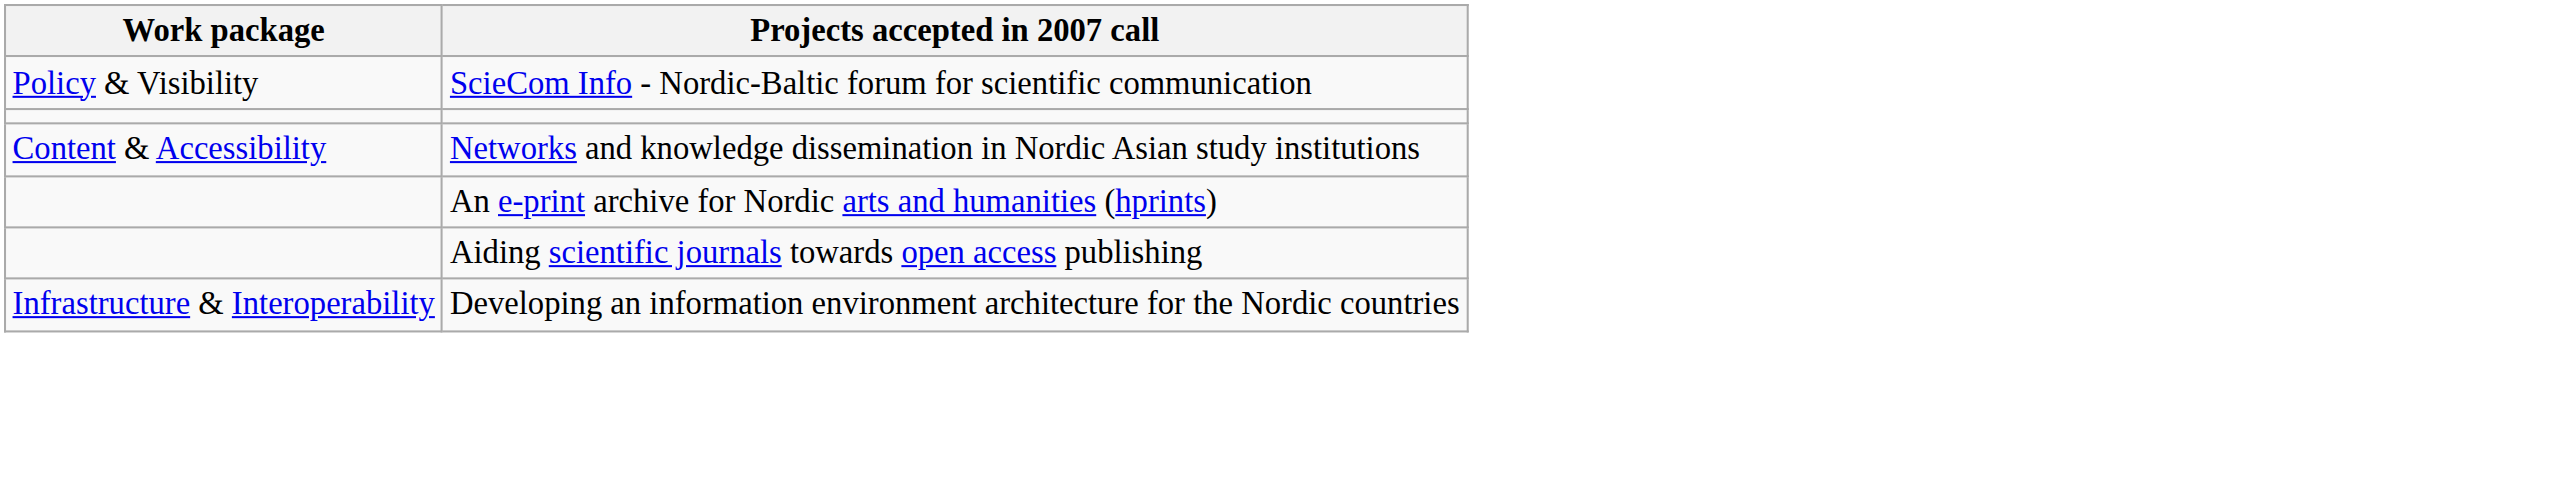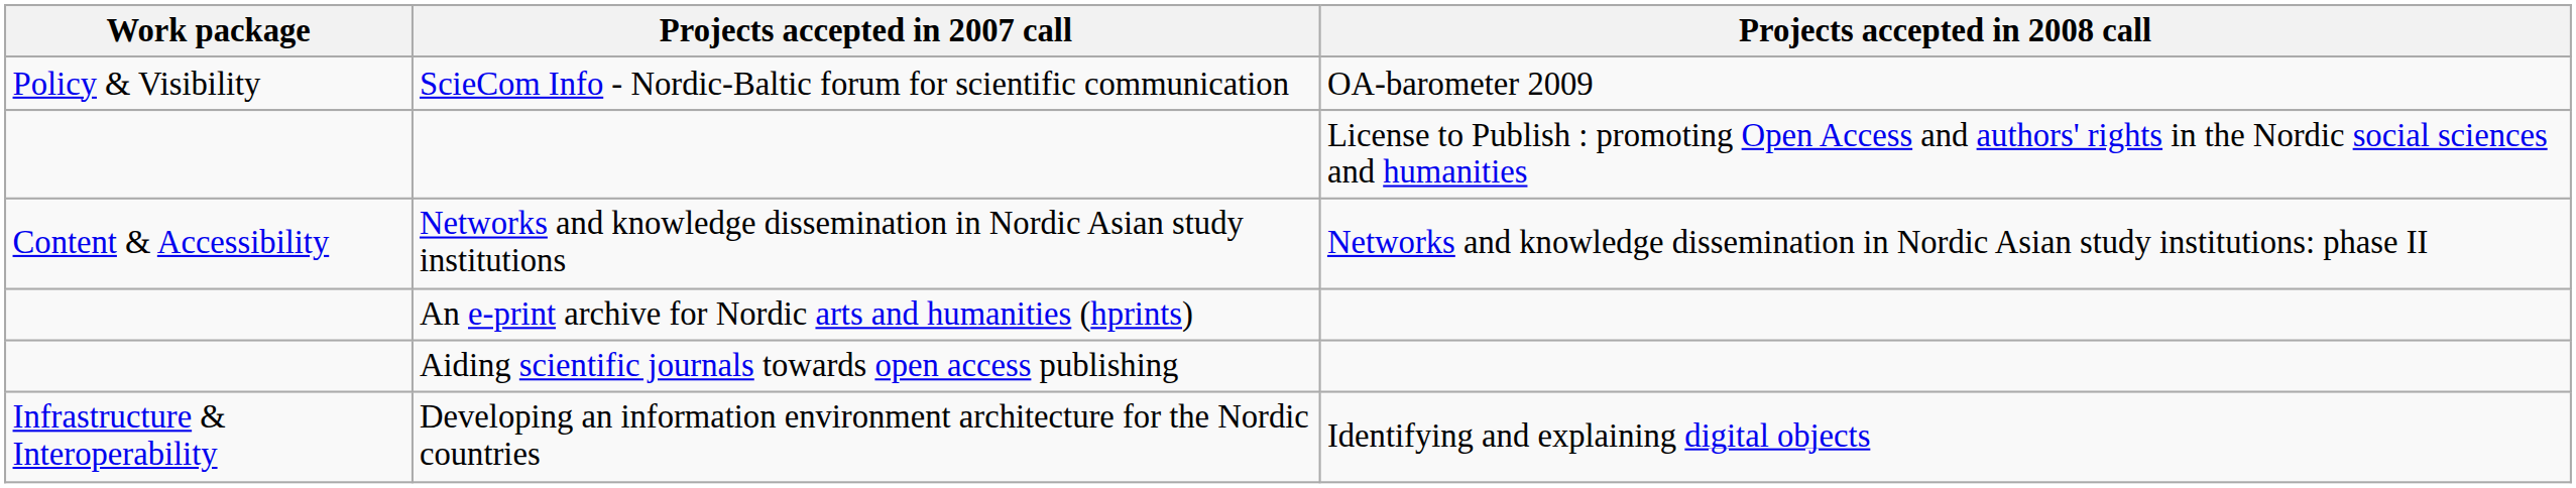+ column: Projects accepted in 2008 call | OA-barometer 2009 | License to Publish : promoting Open Access and authors' rights in the Nordic social sciences and humanities | Networks and knowledge dissemination in Nordic Asian study institutions: phase II | Identifying and explaining digital objects
